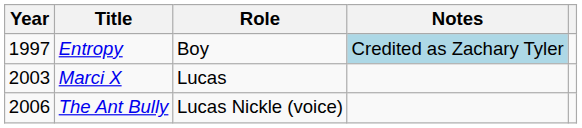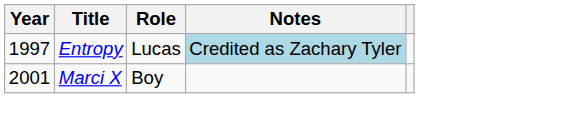Entropy | Role: Boy -> Lucas
Marci X | Year: 2003 -> 2001
Marci X | Role: Lucas -> Boy
- row: 2006 | The Ant Bully | Lucas Nickle (voice)
